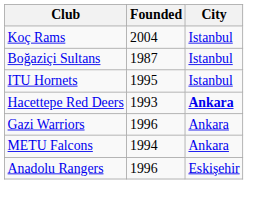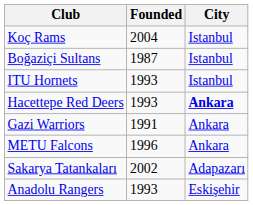ITU Hornets | Founded: 1995 -> 1993
Gazi Warriors | Founded: 1996 -> 1991
METU Falcons | Founded: 1994 -> 1996
+ row: Sakarya Tatankaları | 2002 | Adapazarı
Anadolu Rangers | Founded: 1996 -> 1993
